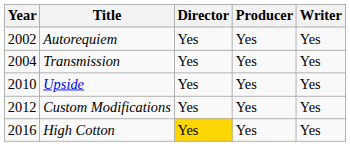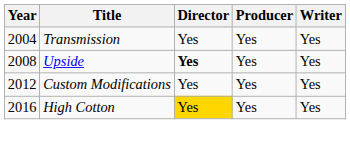- row: 2002 | Autorequiem | Yes | Yes | Yes
Upside | Year: 2010 -> 2008
Upside | Director: normal -> bold
